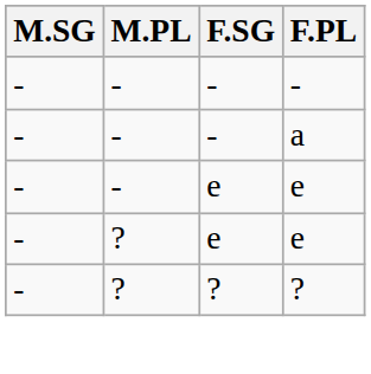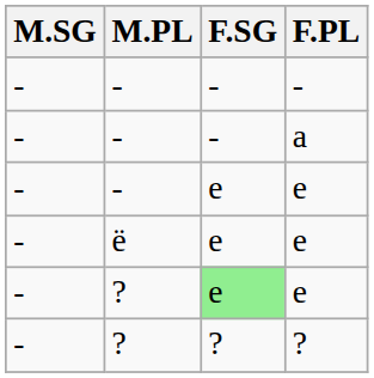+ row: - | ë | e | e
? / e | F.SG: no background -> lightgreen background
